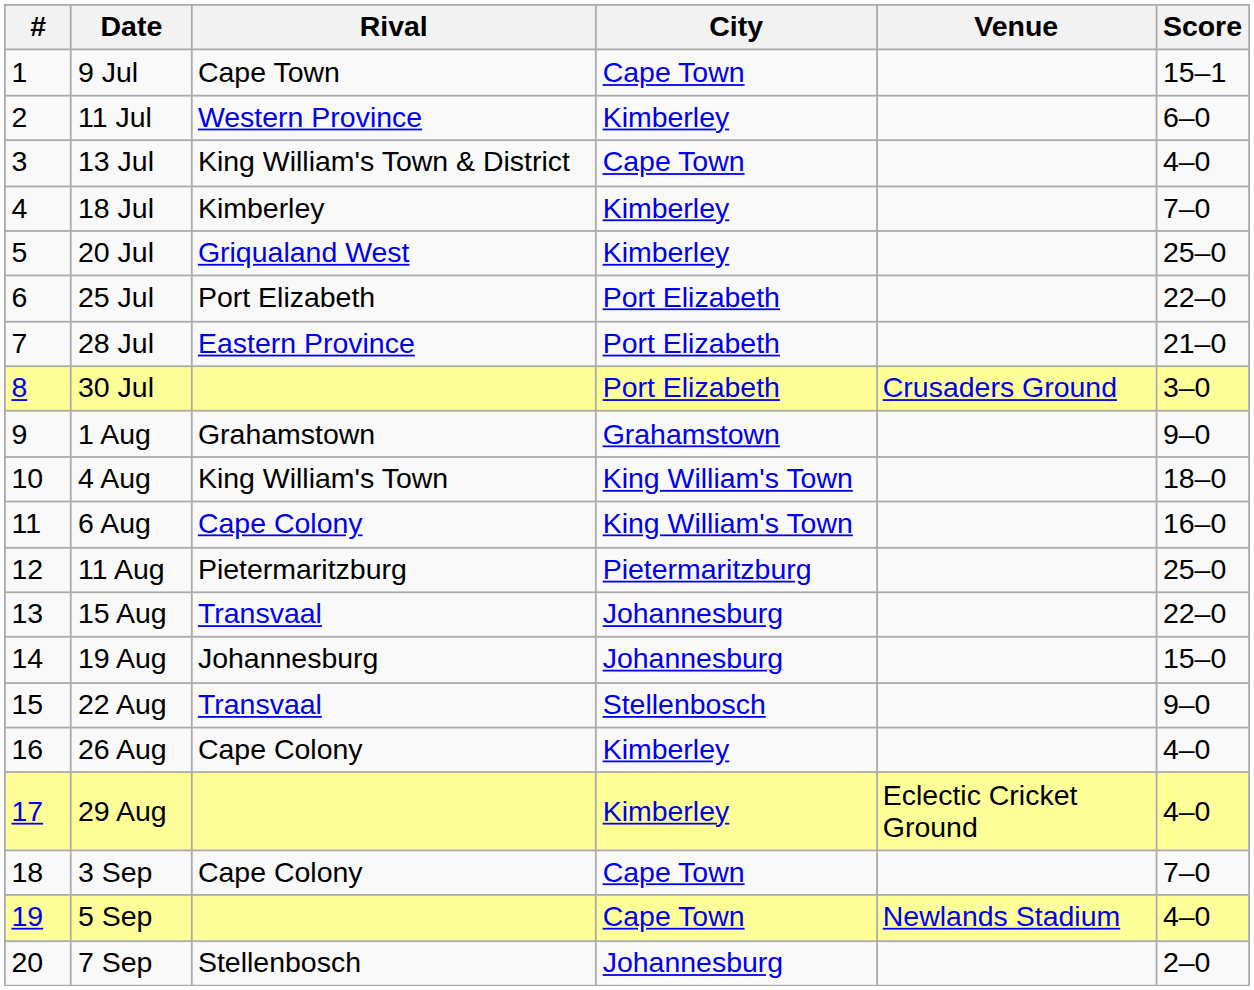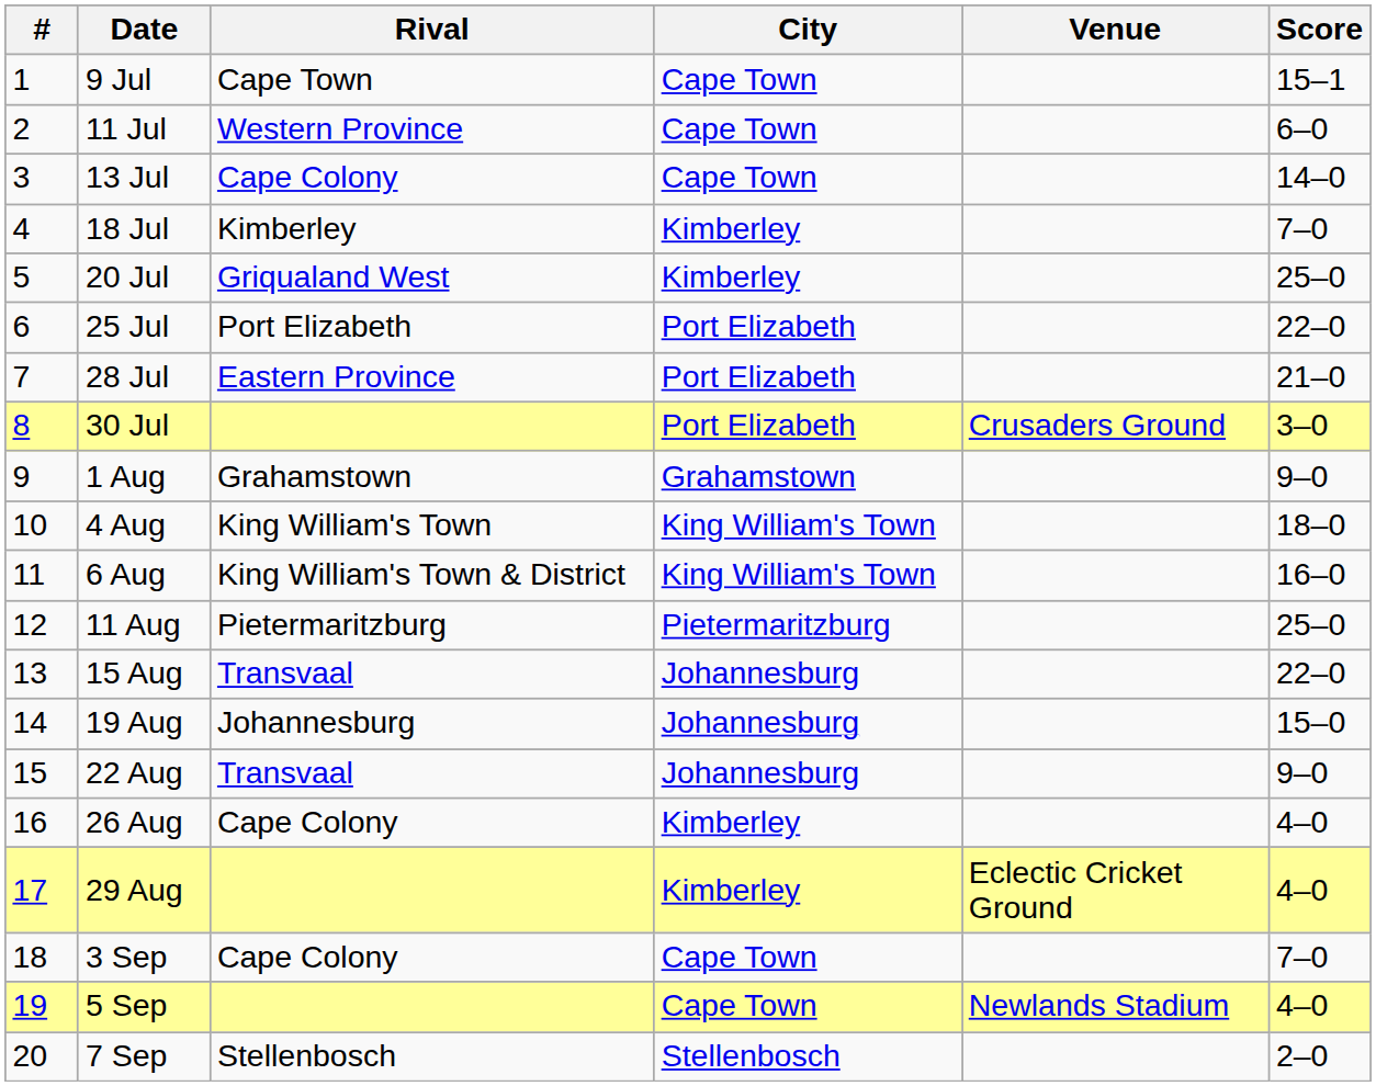11 Jul | City: Kimberley -> Cape Town
13 Jul | Rival: King William's Town & District -> Cape Colony
13 Jul | Score: 4–0 -> 14–0
6 Aug | Rival: Cape Colony -> King William's Town & District
22 Aug | City: Stellenbosch -> Johannesburg
7 Sep | City: Johannesburg -> Stellenbosch
